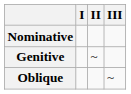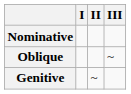rows swapped: Oblique <-> Genitive
